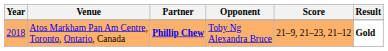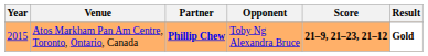Atos Markham Pan Am Centre, Toronto, Ontario, Canada | Year: 2018 -> 2015
Atos Markham Pan Am Centre, Toronto, Ontario, Canada | Score: normal -> bold
